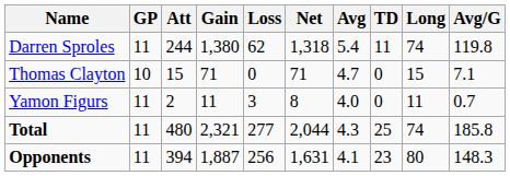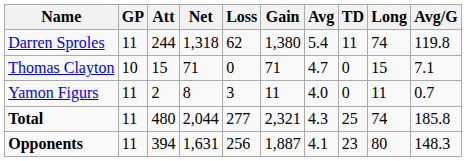columns swapped: Gain <-> Net
